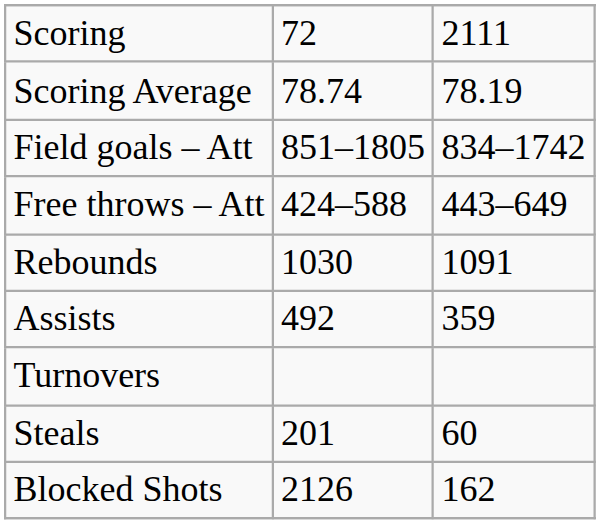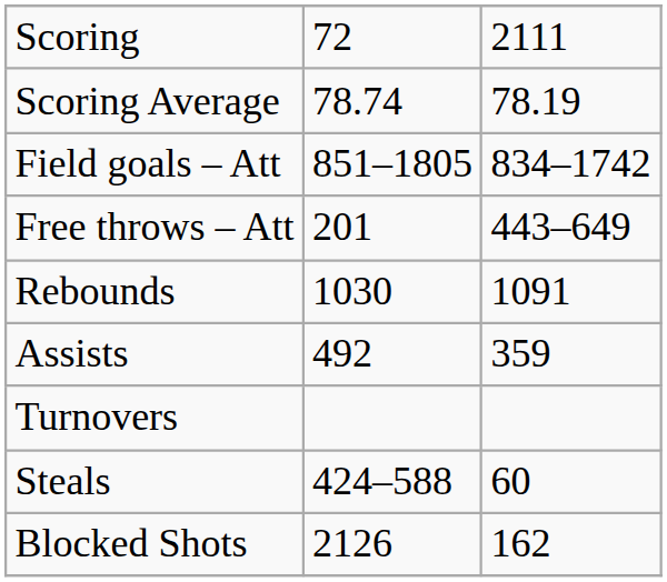Free throws – Att | column 2: 424–588 -> 201
Steals | column 2: 201 -> 424–588
